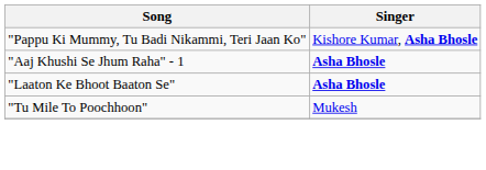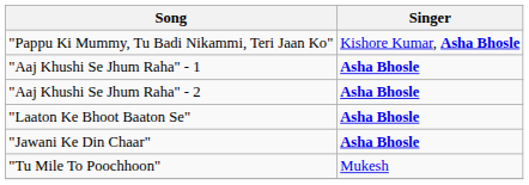+ row: "Aaj Khushi Se Jhum Raha" - 2 | Asha Bhosle
+ row: "Jawani Ke Din Chaar" | Asha Bhosle
